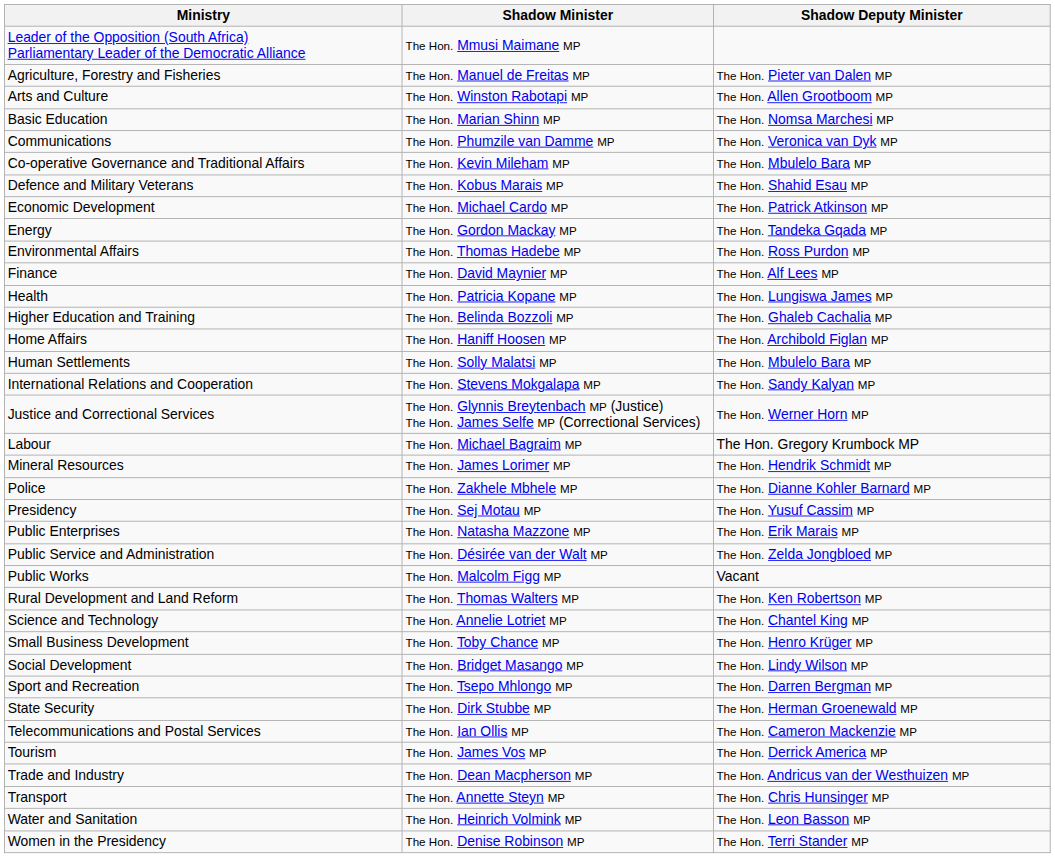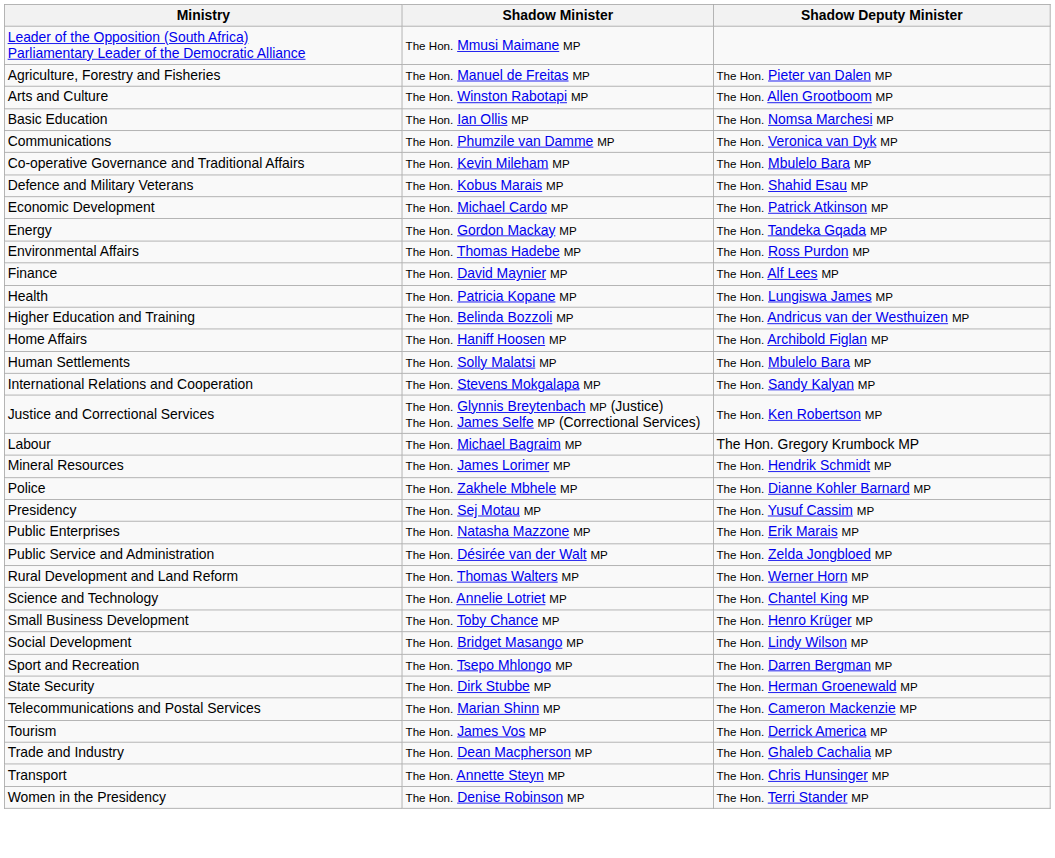Basic Education | Shadow Minister: The Hon. Marian Shinn MP -> The Hon. Ian Ollis MP
Higher Education and Training | Shadow Deputy Minister: The Hon. Ghaleb Cachalia MP -> The Hon. Andricus van der Westhuizen MP
Justice and Correctional Services | Shadow Deputy Minister: The Hon. Werner Horn MP -> The Hon. Ken Robertson MP
- row: Public Works | The Hon. Malcolm Figg MP | Vacant
Rural Development and Land Reform | Shadow Deputy Minister: The Hon. Ken Robertson MP -> The Hon. Werner Horn MP
Telecommunications and Postal Services | Shadow Minister: The Hon. Ian Ollis MP -> The Hon. Marian Shinn MP
Trade and Industry | Shadow Deputy Minister: The Hon. Andricus van der Westhuizen MP -> The Hon. Ghaleb Cachalia MP
- row: Water and Sanitation | The Hon. Heinrich Volmink MP | The Hon. Leon Basson MP
